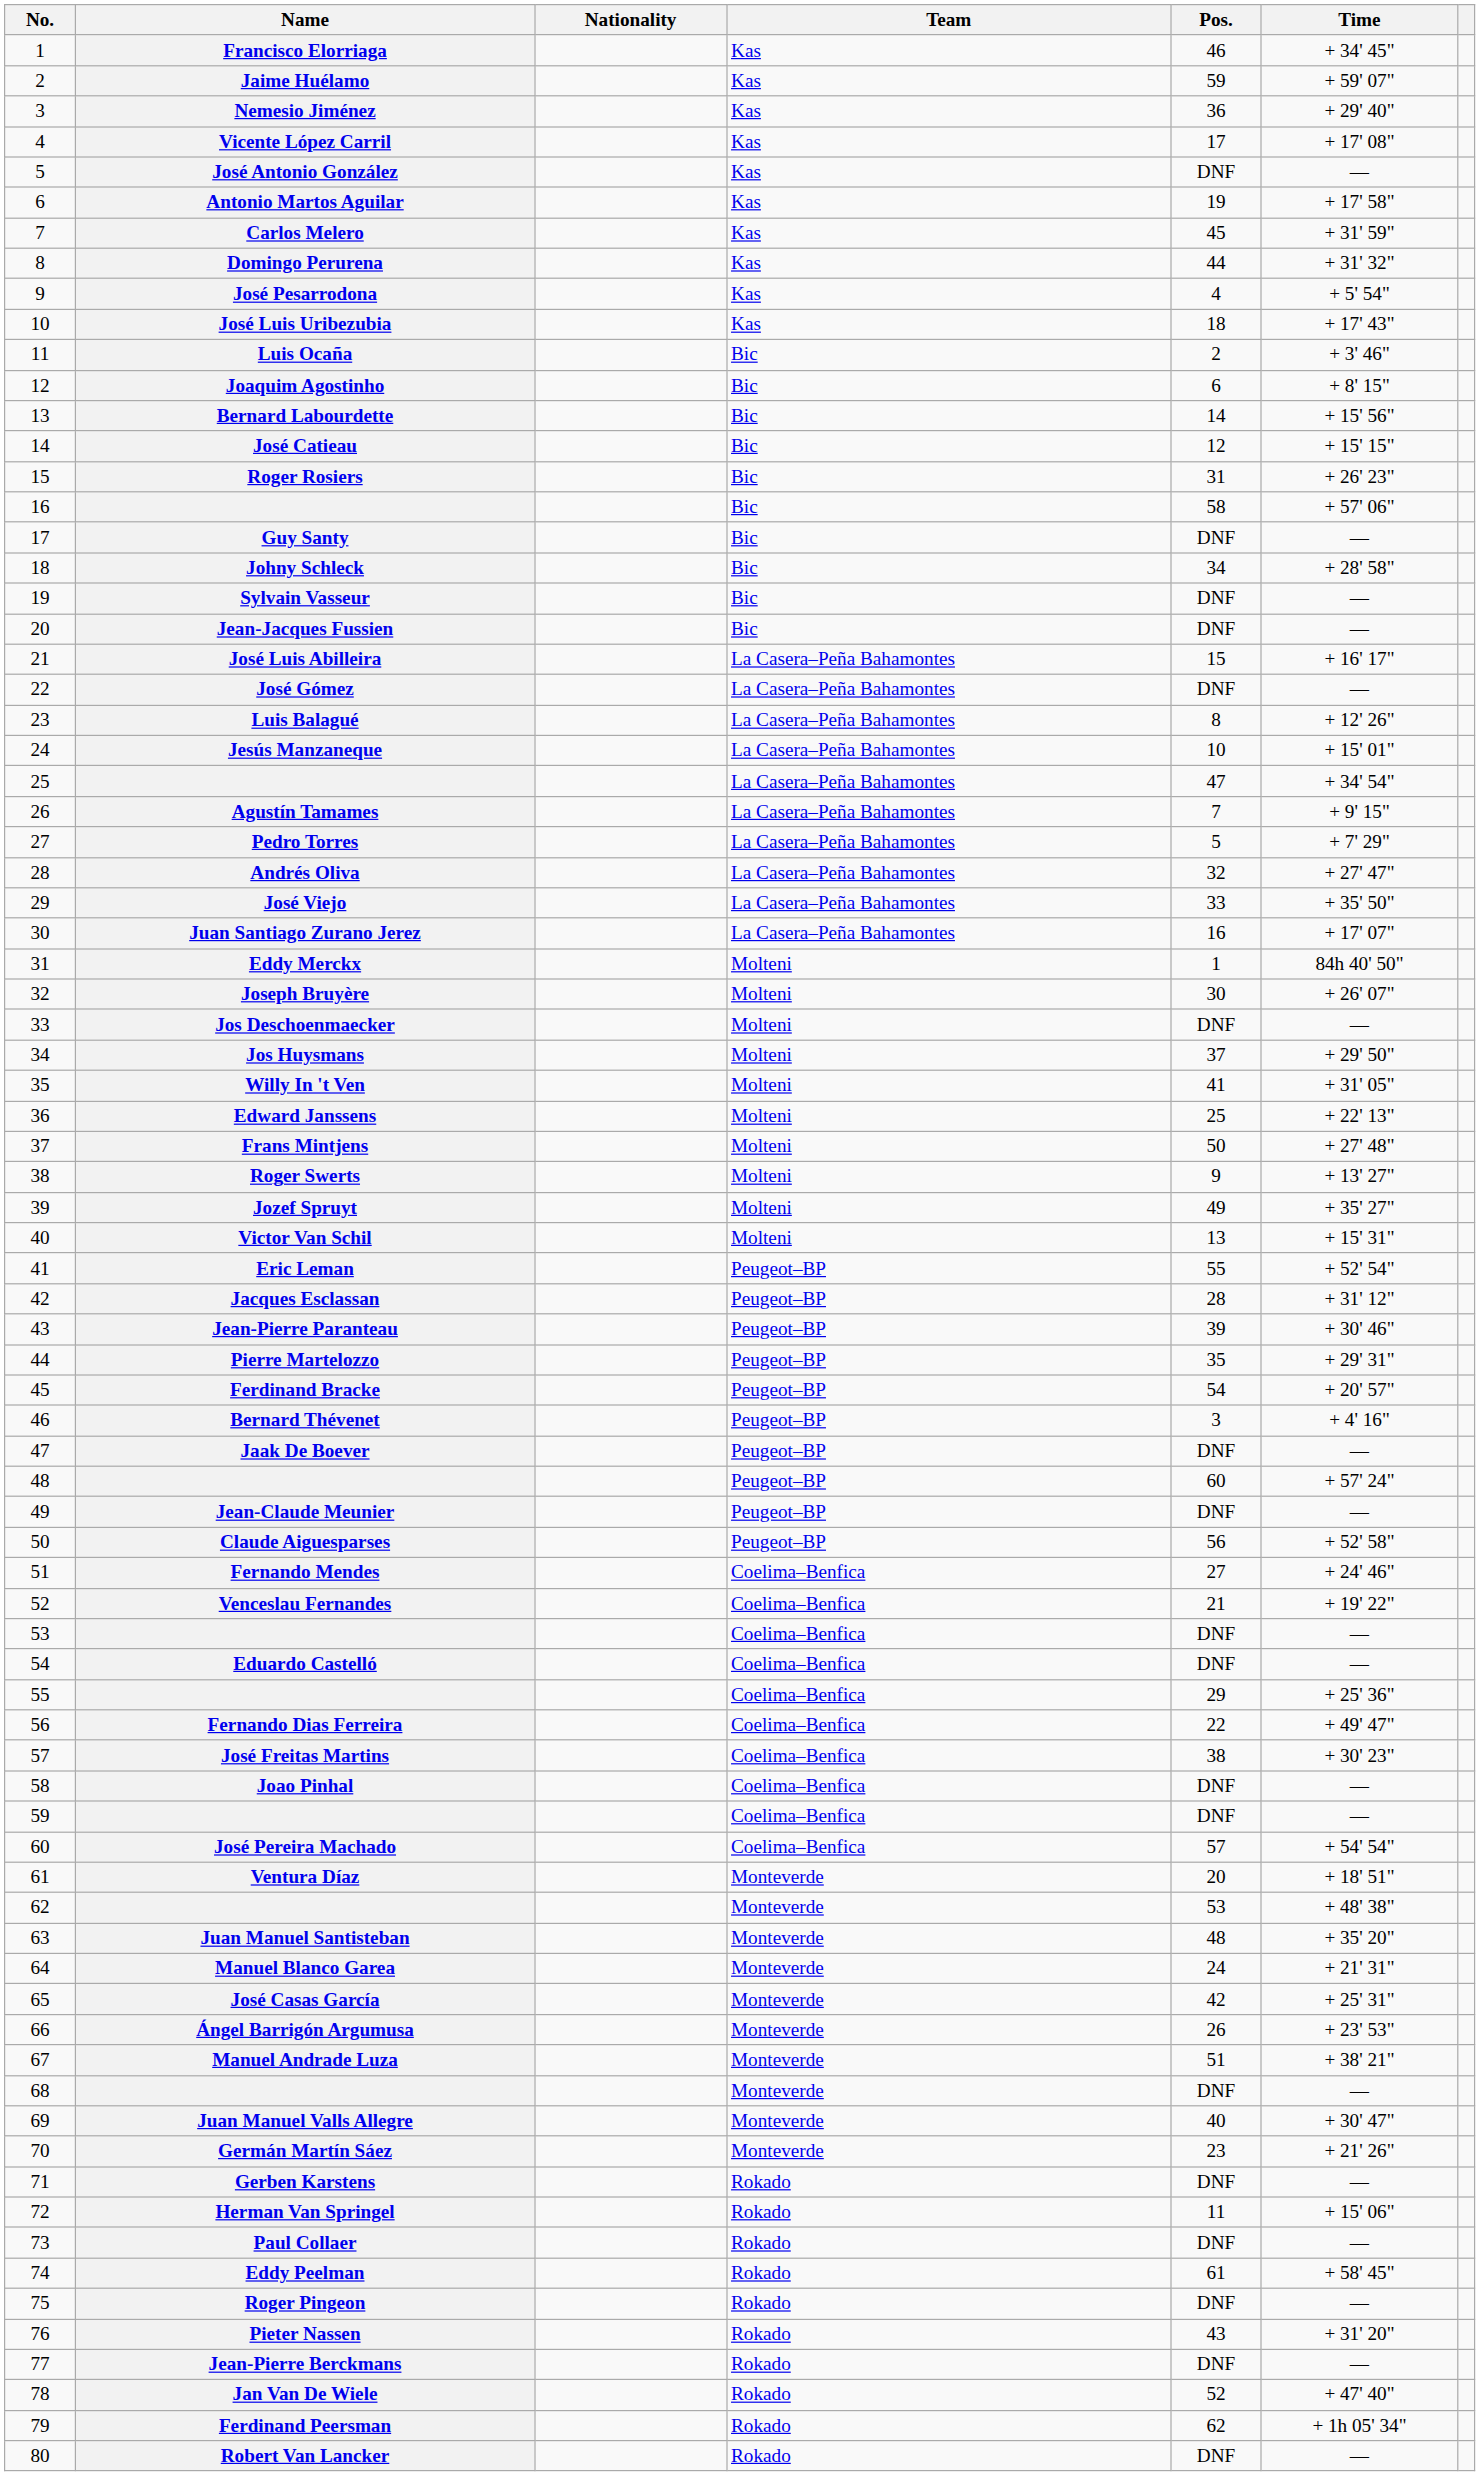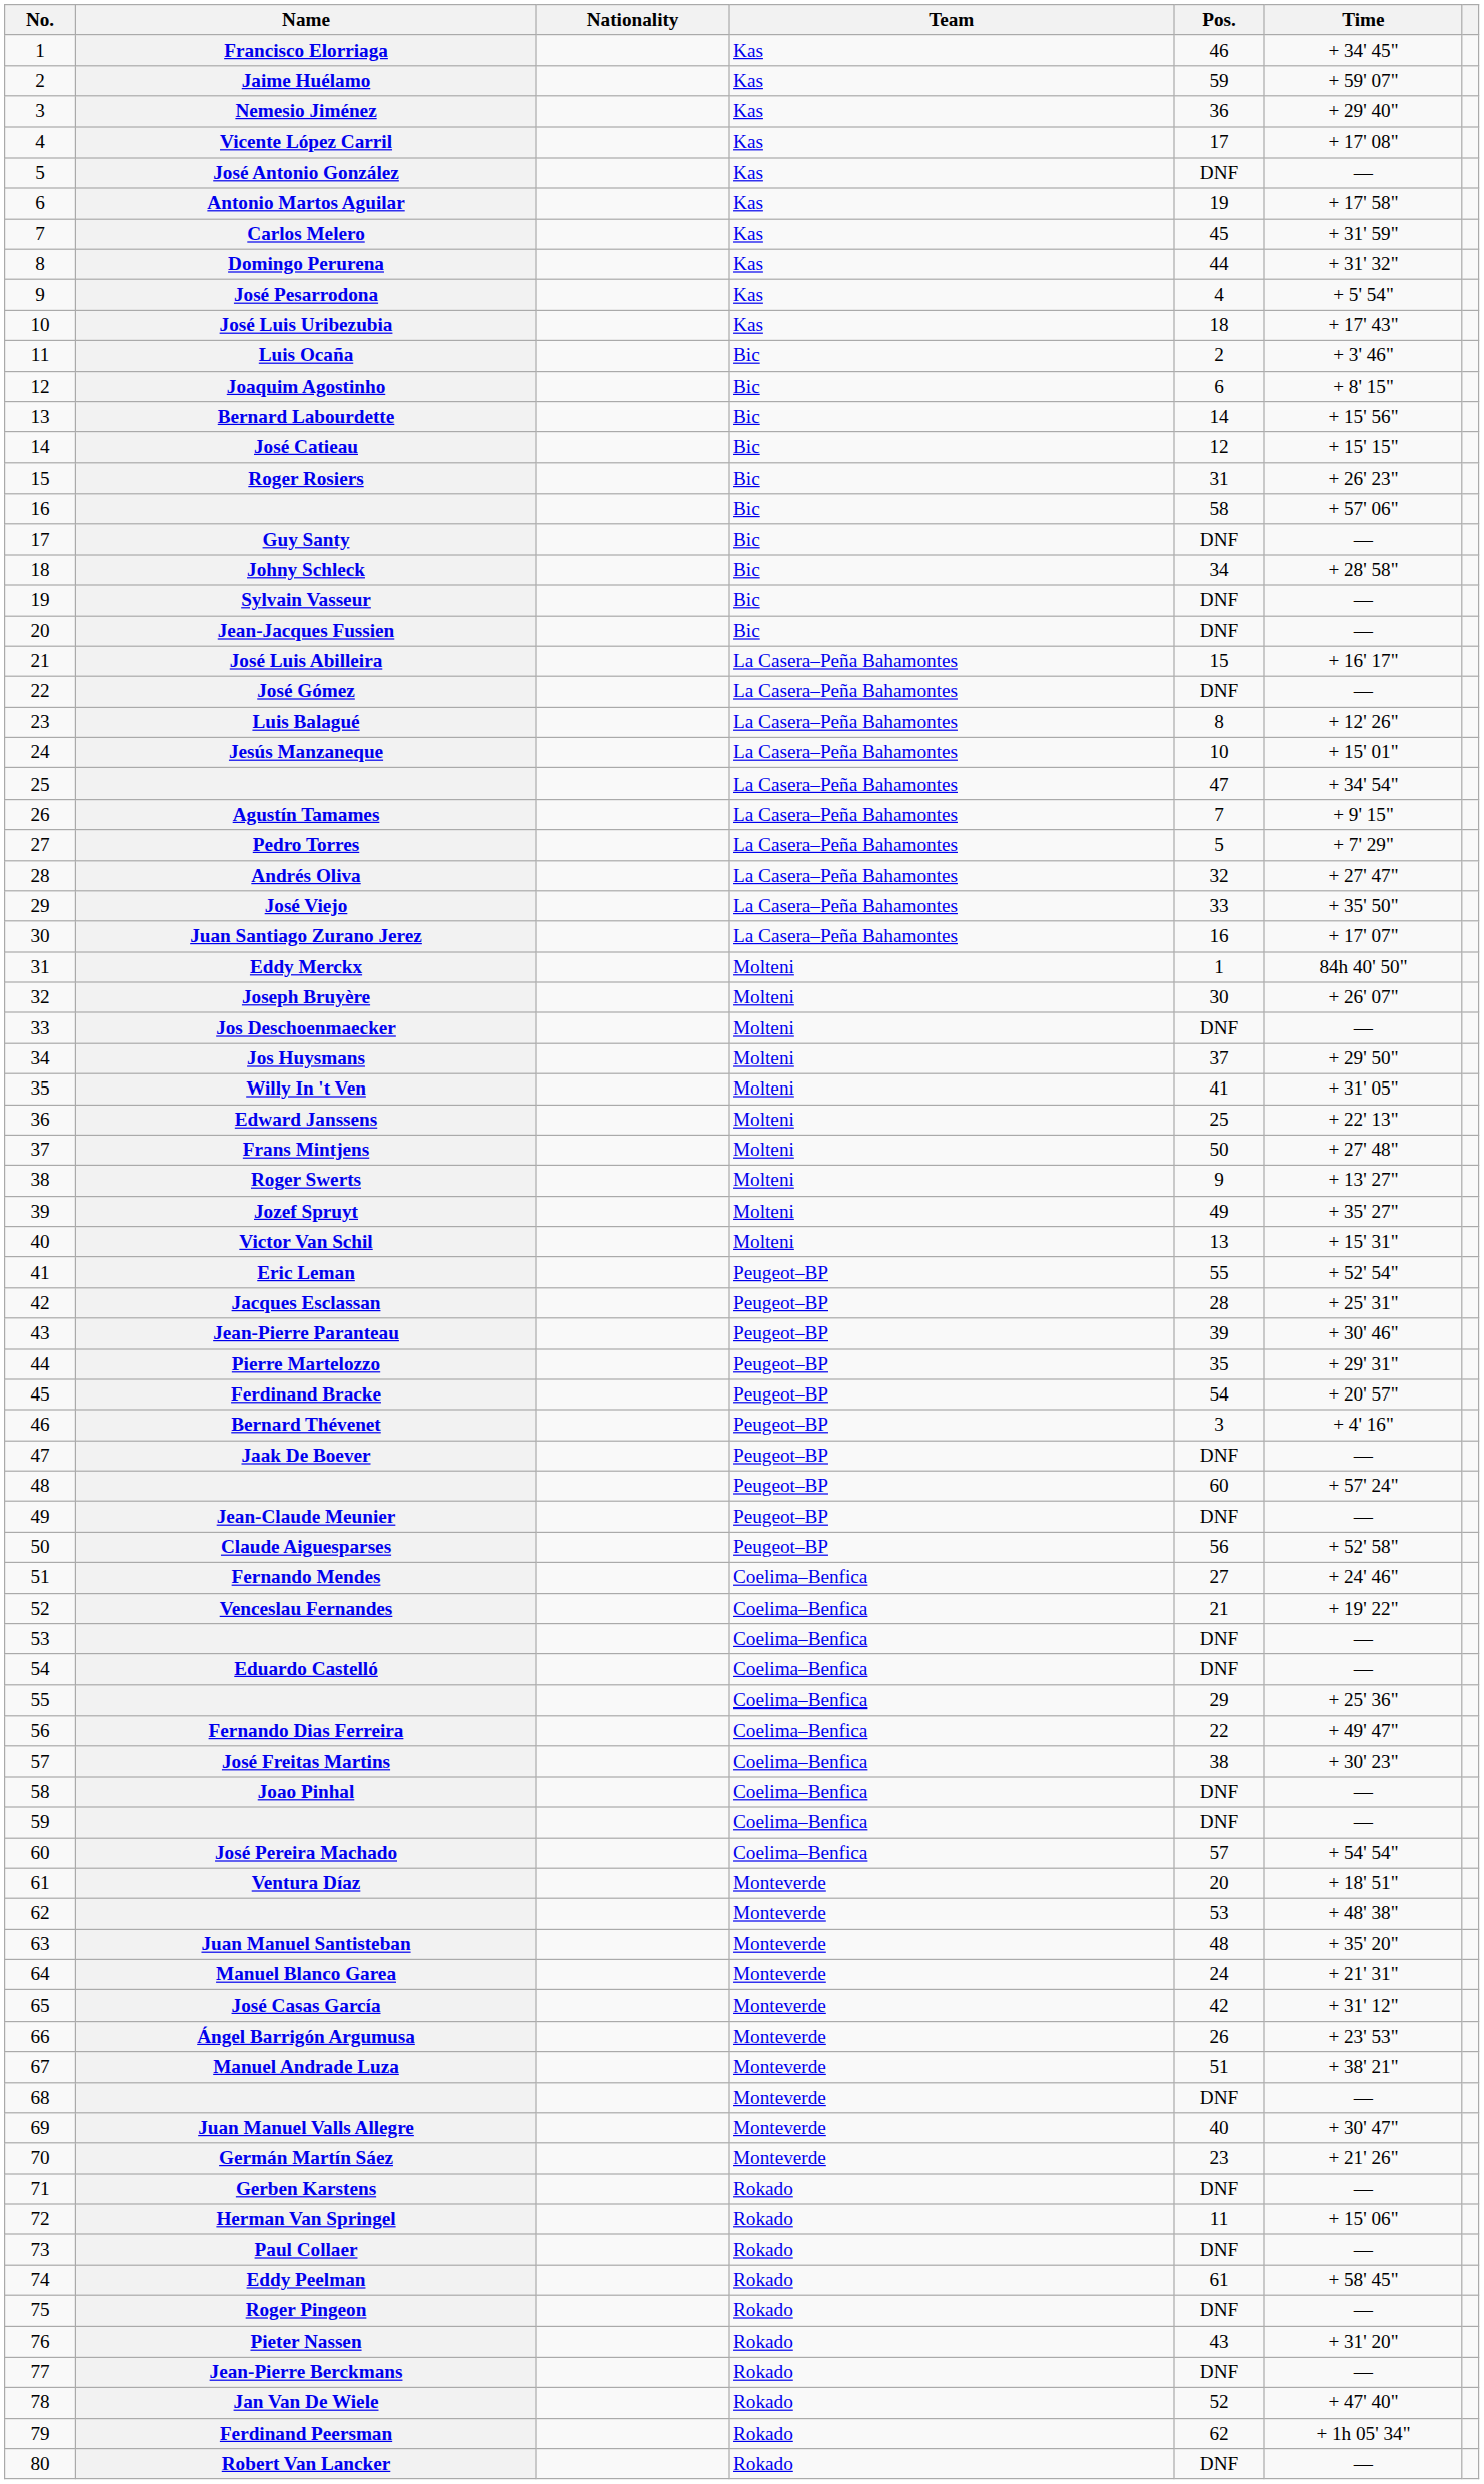Jacques Esclassan | Time: + 31' 12" -> + 25' 31"
José Casas García | Time: + 25' 31" -> + 31' 12"
